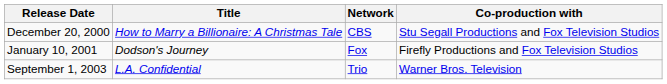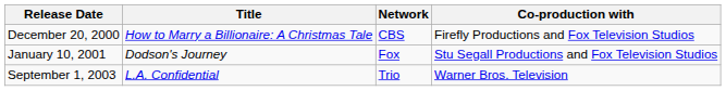December 20, 2000 | Co-production with: Stu Segall Productions and Fox Television Studios -> Firefly Productions and Fox Television Studios
January 10, 2001 | Co-production with: Firefly Productions and Fox Television Studios -> Stu Segall Productions and Fox Television Studios
